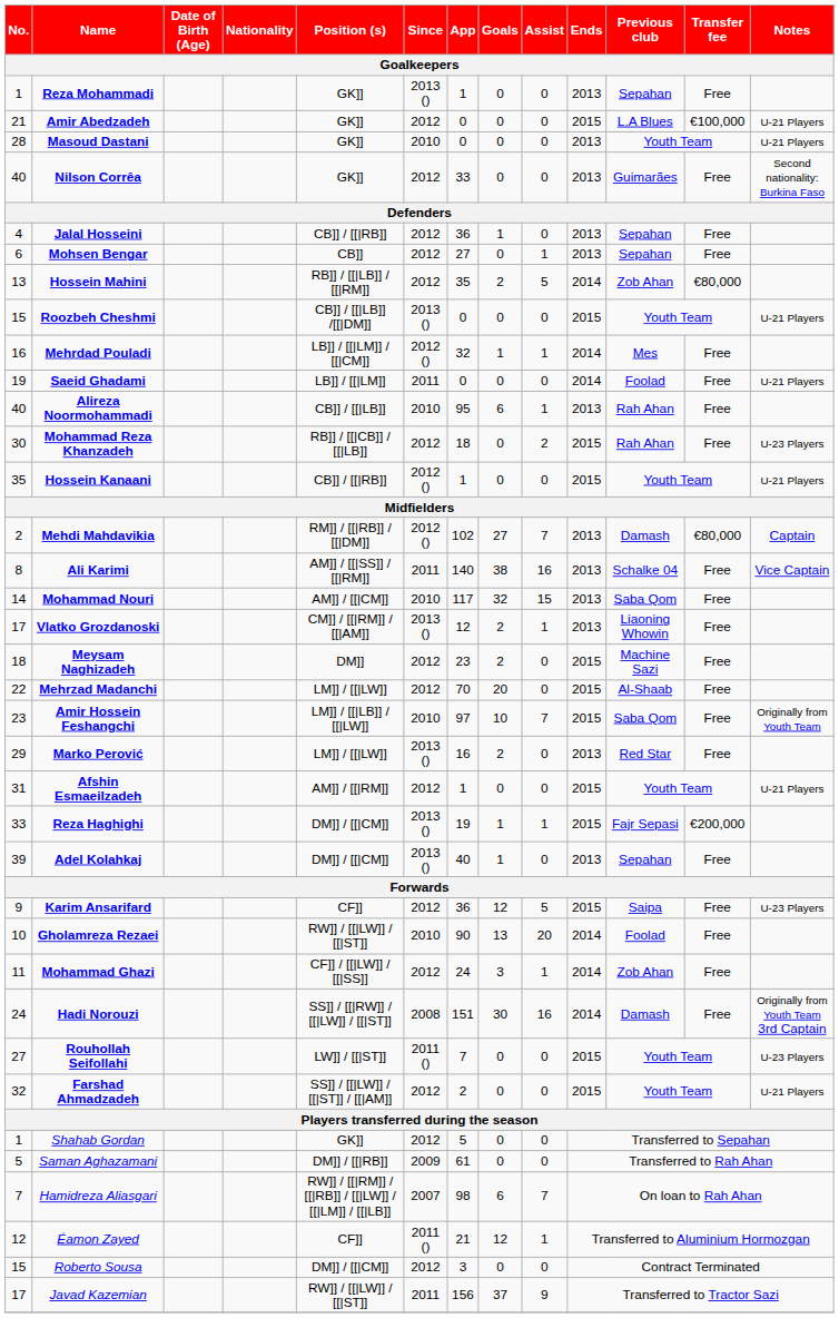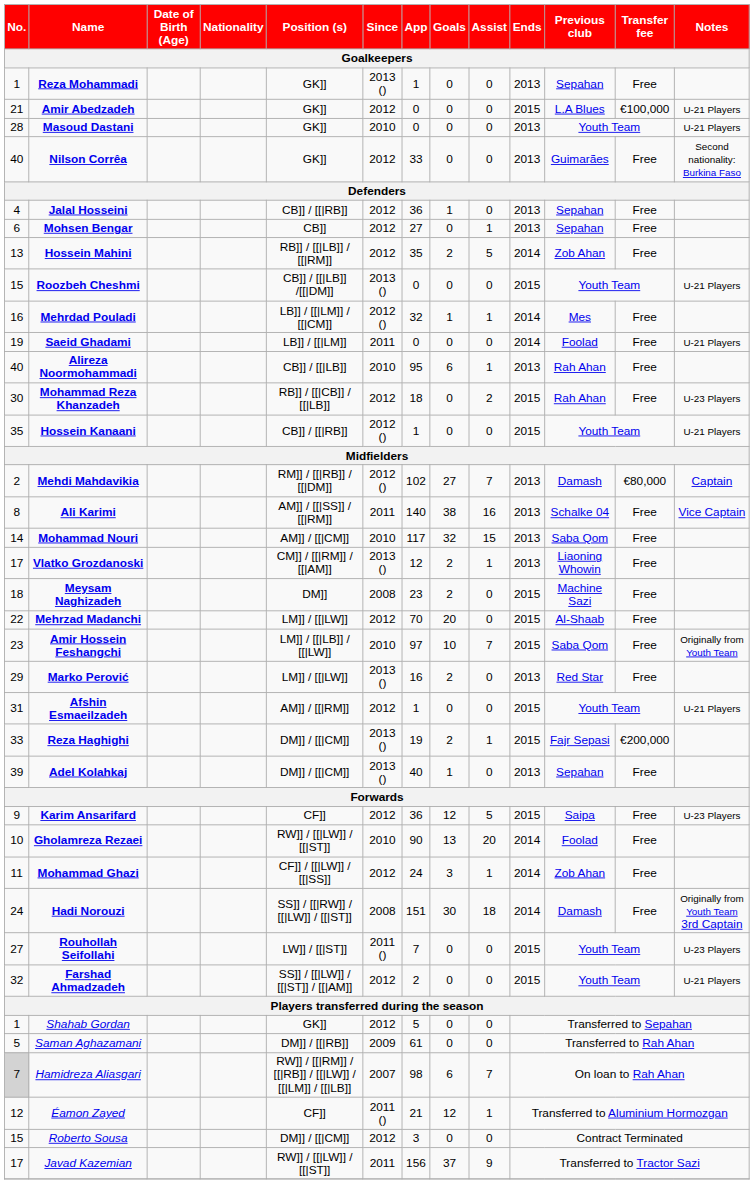Hossein Mahini | Transfer fee: €80,000 -> Free
Meysam Naghizadeh | Since: 2012 -> 2008
Reza Haghighi | Goals: 1 -> 2
Hadi Norouzi | Assist: 16 -> 18
Hamidreza Aliasgari | No.: no background -> lightgrey background
